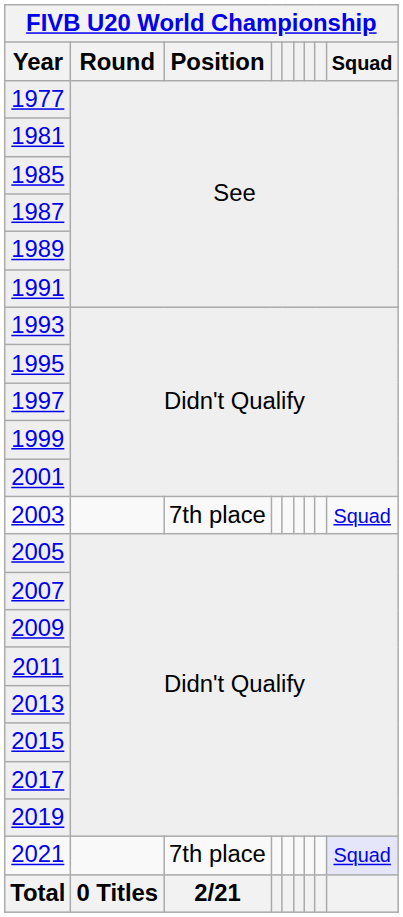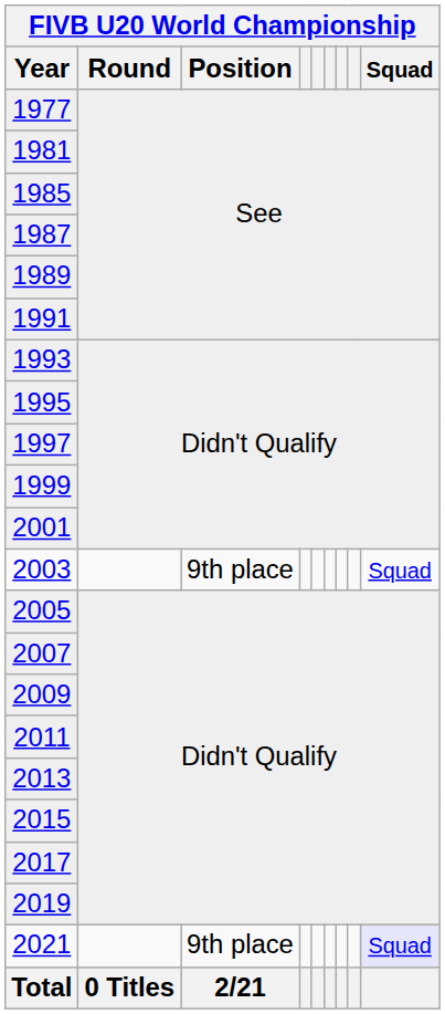2003 | FIVB U20 World Championship / Position: 7th place -> 9th place
2021 | FIVB U20 World Championship / Position: 7th place -> 9th place
